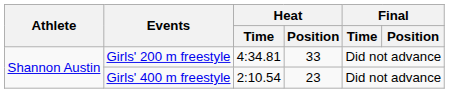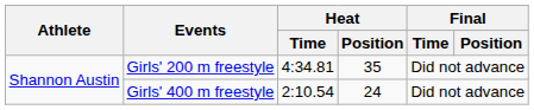Girls' 200 m freestyle | Heat / Position: 33 -> 35
Girls' 400 m freestyle | Heat / Position: 23 -> 24
